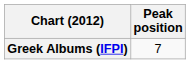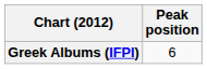Greek Albums (IFPI) | Peak position: 7 -> 6
